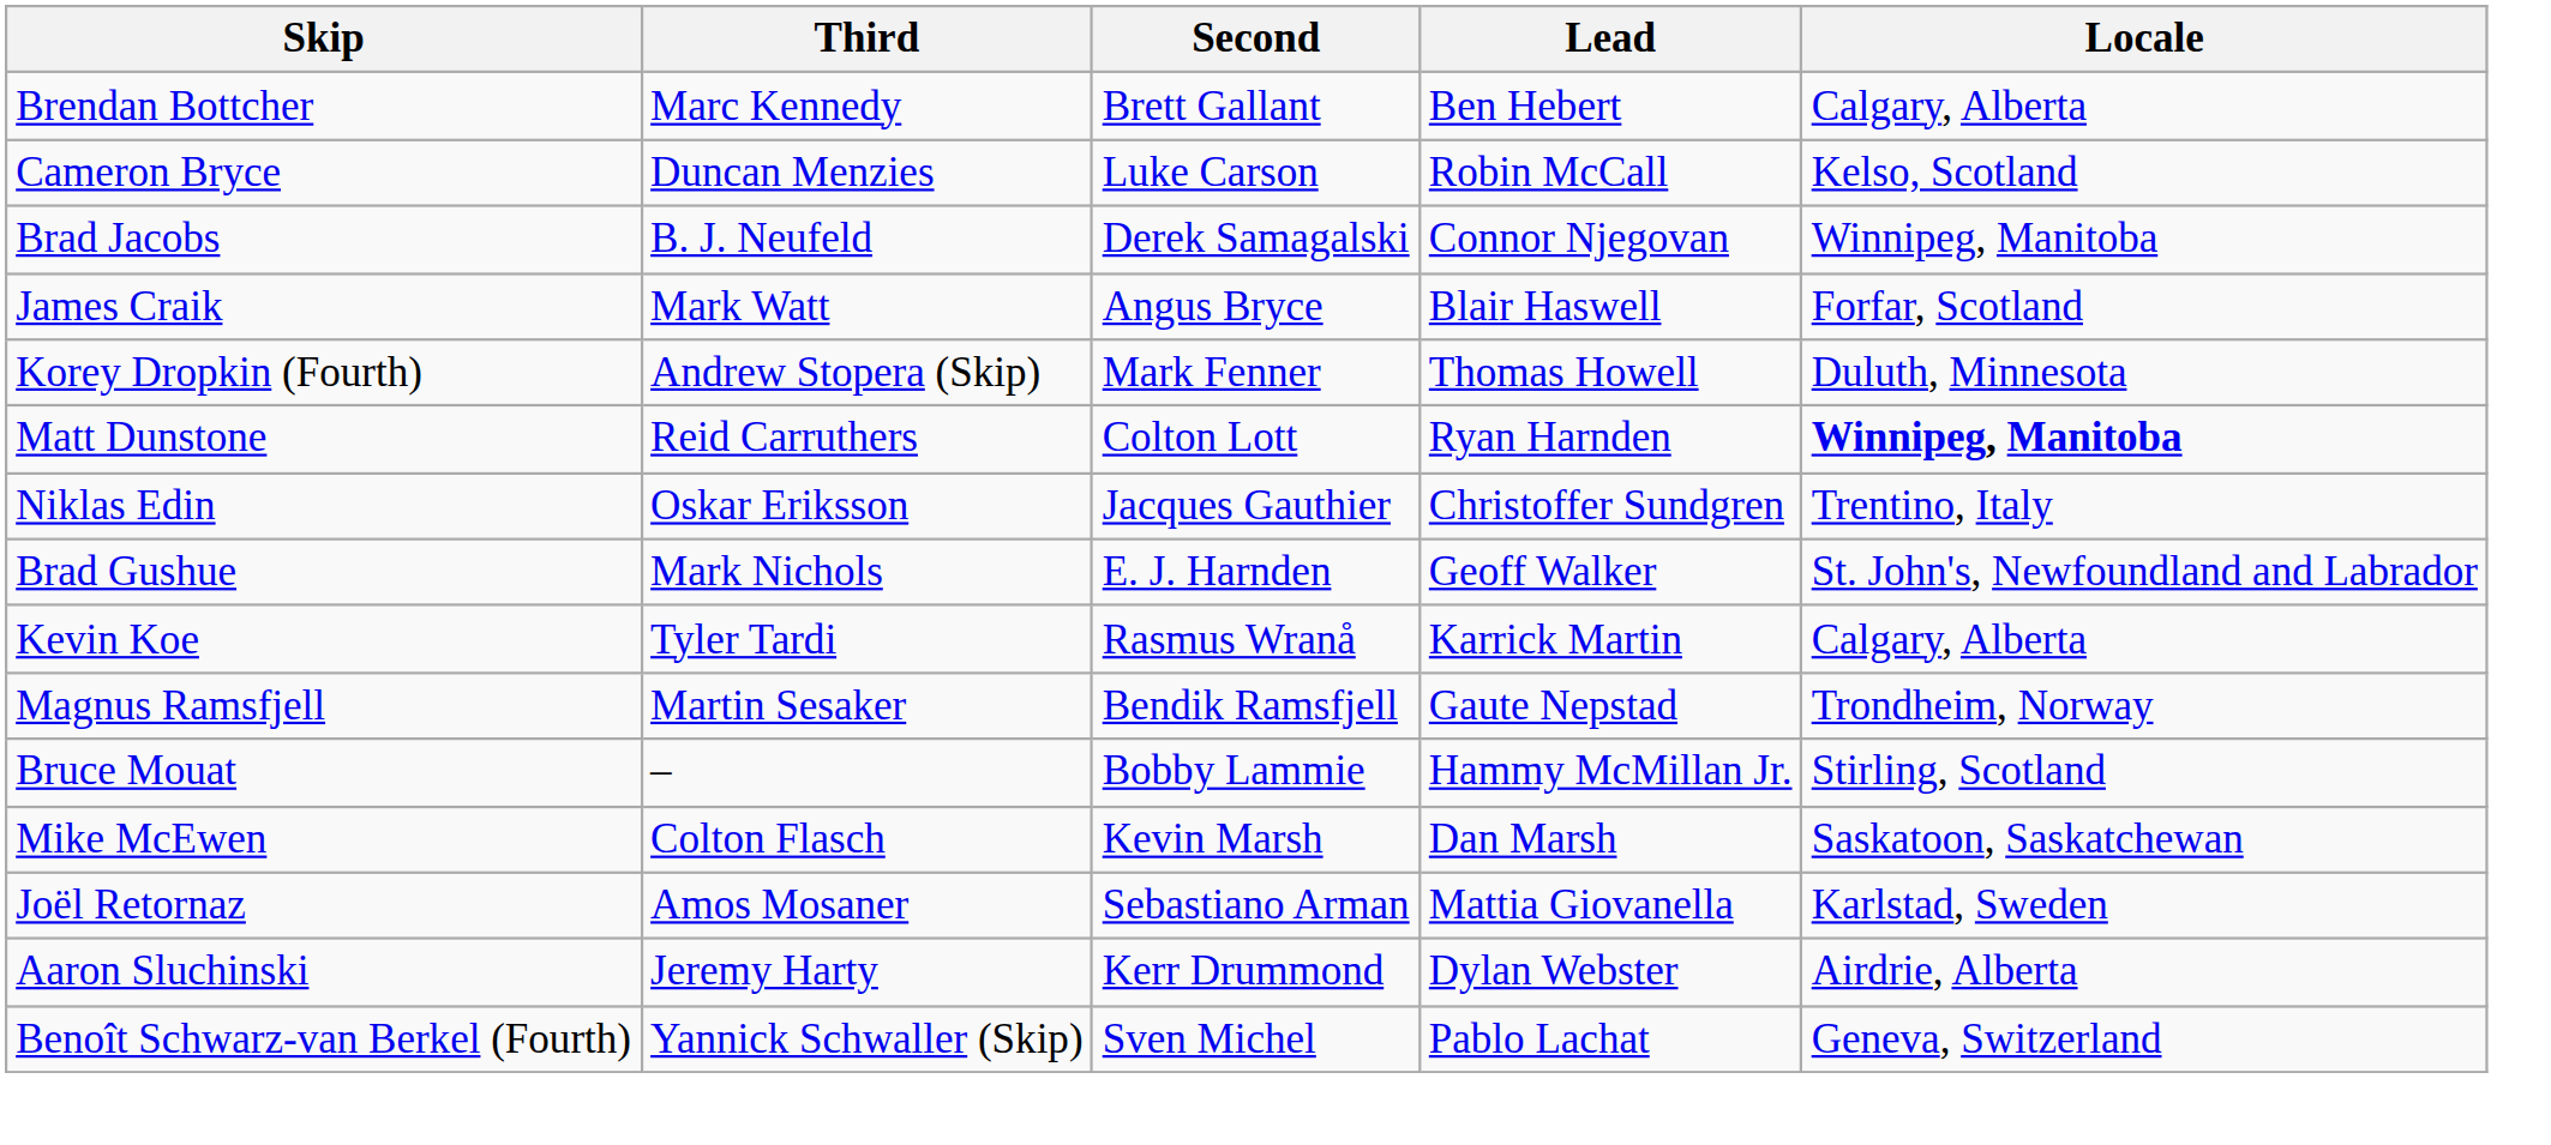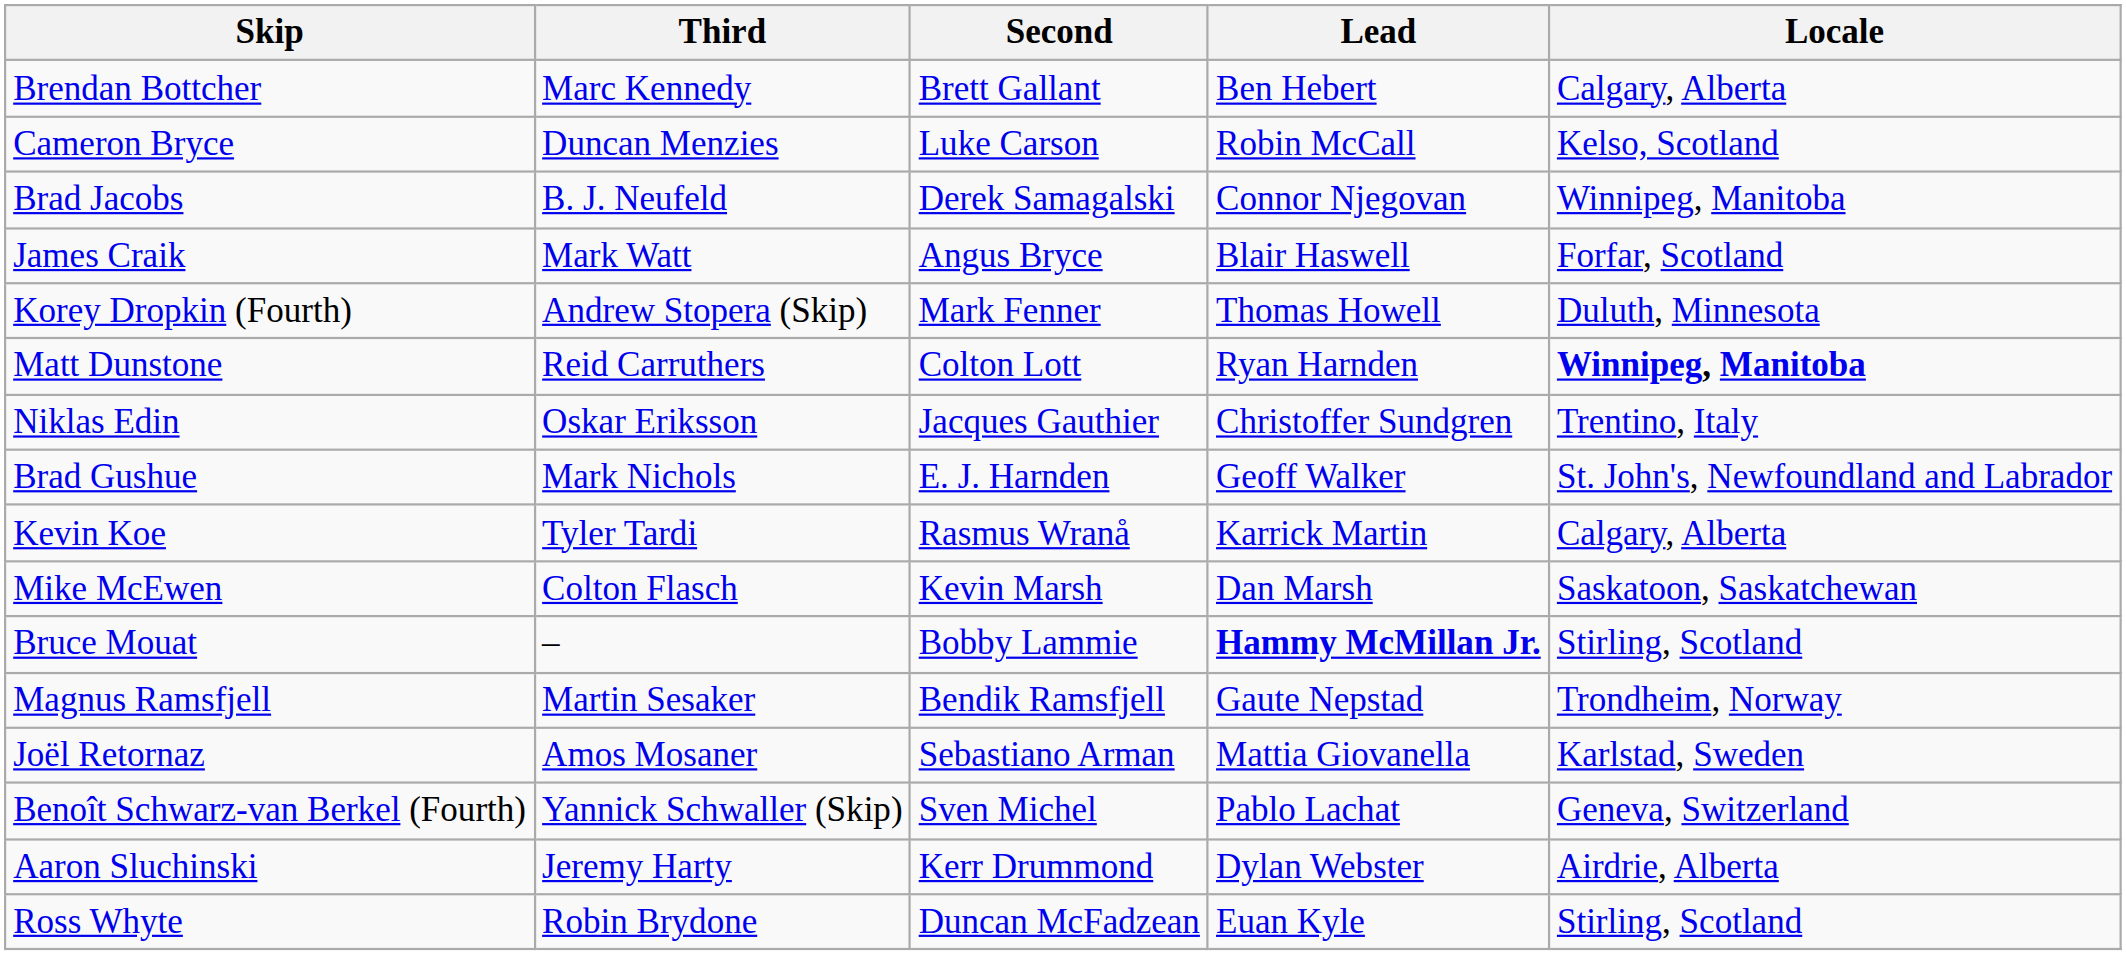rows swapped: Mike McEwen <-> Magnus Ramsfjell
Bruce Mouat | Lead: normal -> bold
rows swapped: Benoît Schwarz-van Berkel (Fourth) <-> Aaron Sluchinski
+ row: Ross Whyte | Robin Brydone | Duncan McFadzean | Euan Kyle | Stirling, Scotland
